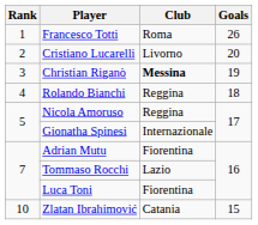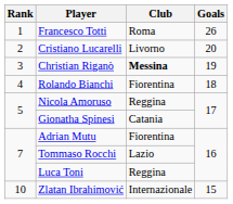Rolando Bianchi | Club: Reggina -> Fiorentina
Gionatha Spinesi | Club: Internazionale -> Catania
Luca Toni | Club: Fiorentina -> Reggina
Zlatan Ibrahimović | Club: Catania -> Internazionale
